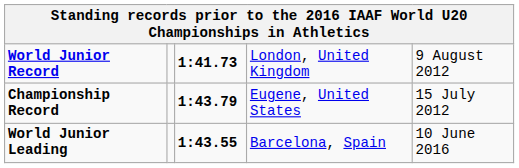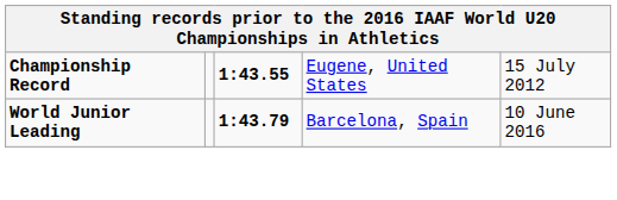- row: World Junior Record | 1:41.73 | London, United Kingdom | 9 August 2012
Championship Record | column 3: 1:43.79 -> 1:43.55
World Junior Leading | column 3: 1:43.55 -> 1:43.79
